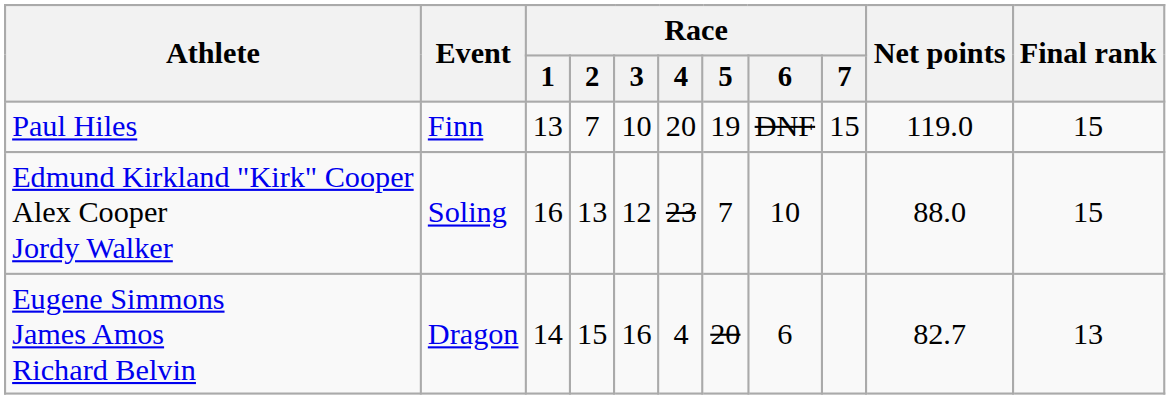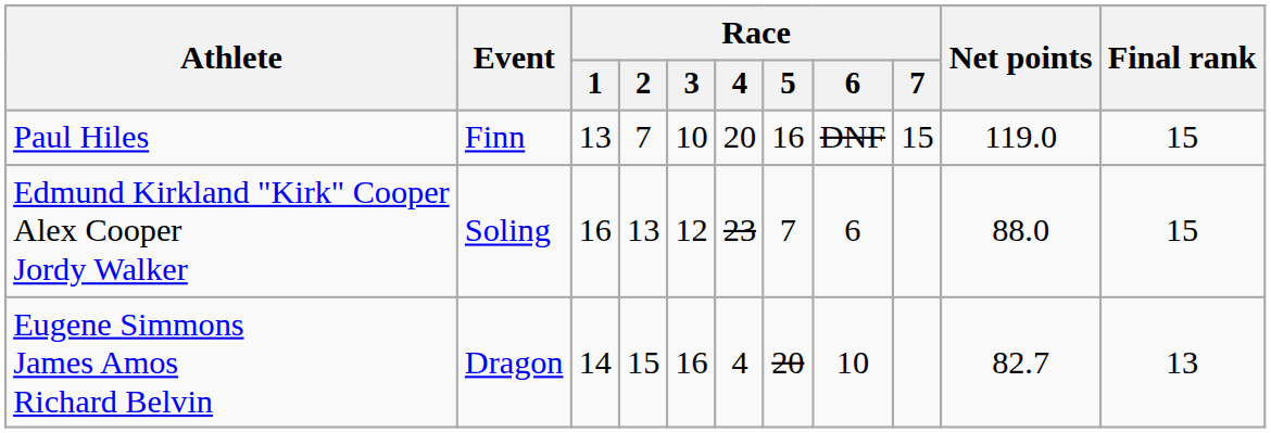Paul Hiles | Race / 5: 19 -> 16
Edmund Kirkland "Kirk" Cooper Alex Cooper Jordy Walker | Race / 6: 10 -> 6
Eugene Simmons James Amos Richard Belvin | Race / 6: 6 -> 10
